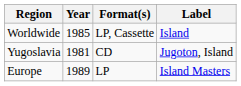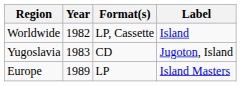Worldwide | Year: 1985 -> 1982
Yugoslavia | Year: 1981 -> 1983
